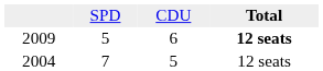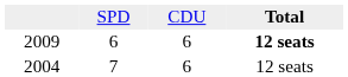2009 | column 2: 5 -> 6
2004 | column 3: 5 -> 6
